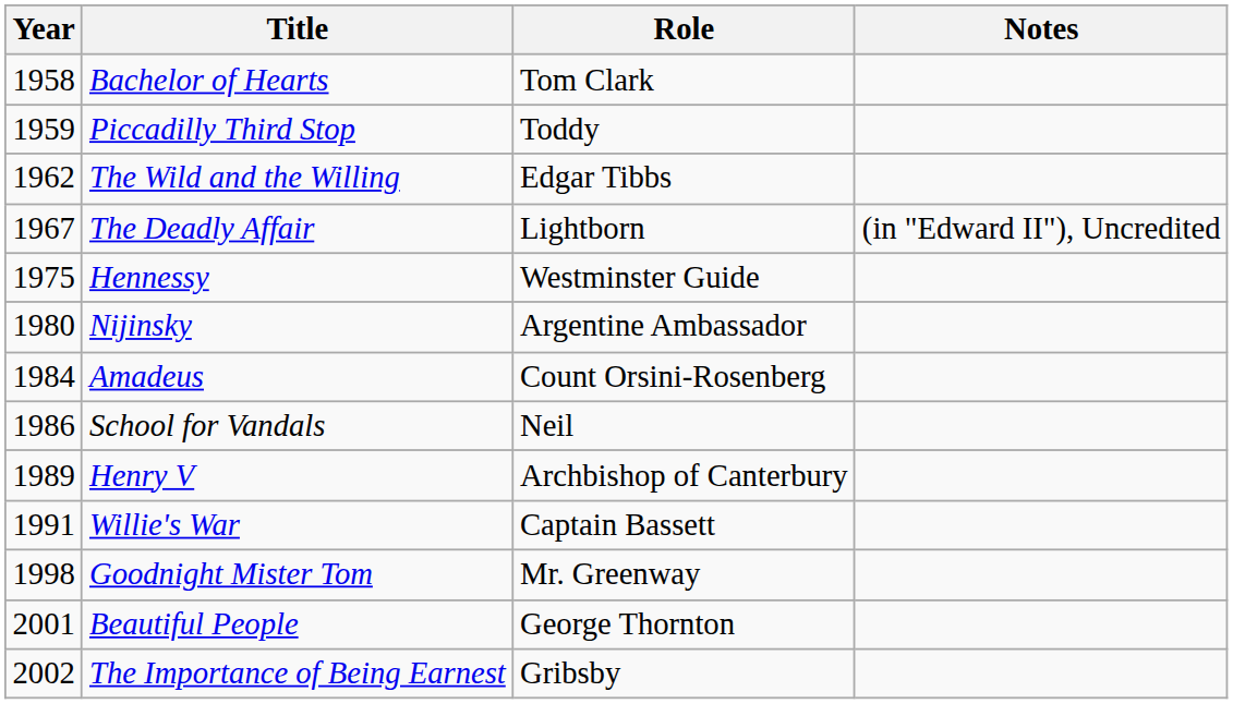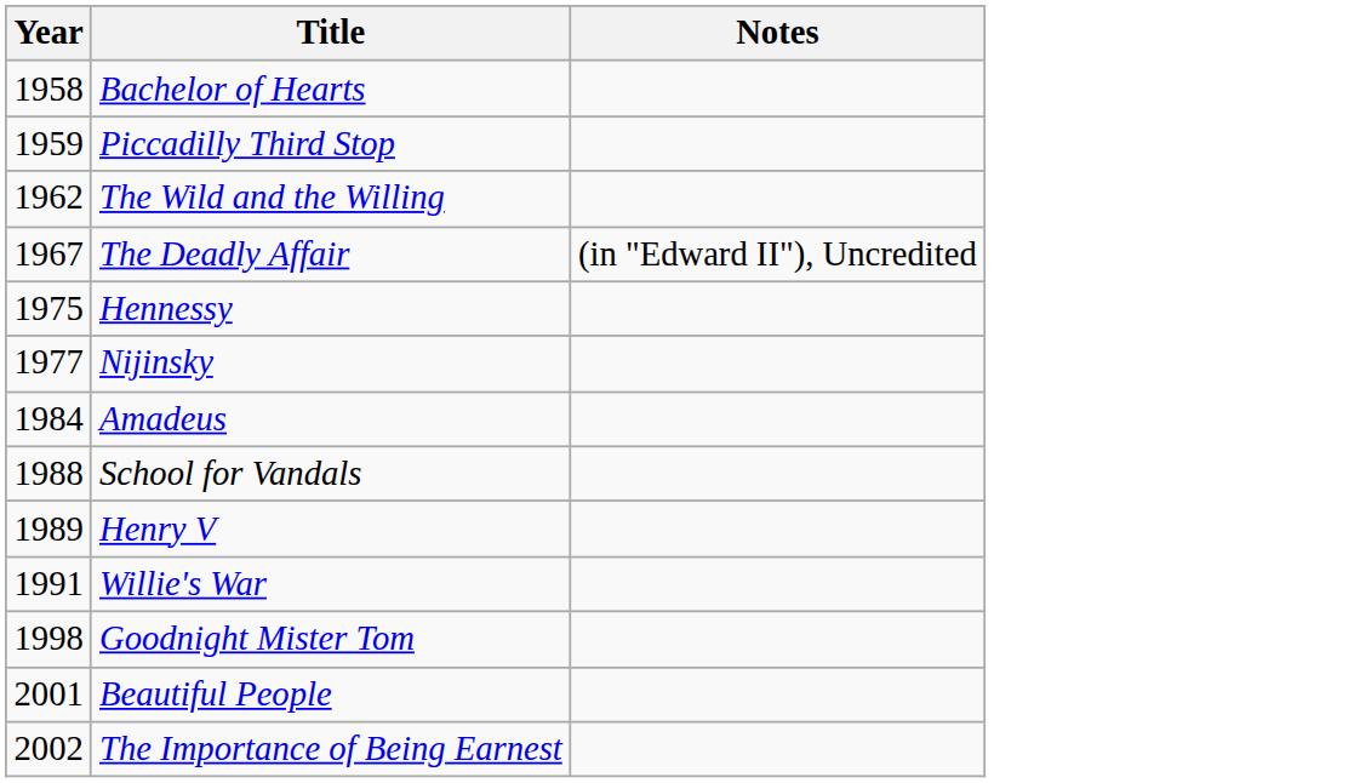- column: Role | Tom Clark | Toddy | Edgar Tibbs | Lightborn | Westminster Guide | Argentine Ambassador | Count Orsini-Rosenberg | Neil | Archbishop of Canterbury | Captain Bassett | Mr. Greenway | George Thornton | Gribsby
Nijinsky | Year: 1980 -> 1977
School for Vandals | Year: 1986 -> 1988
